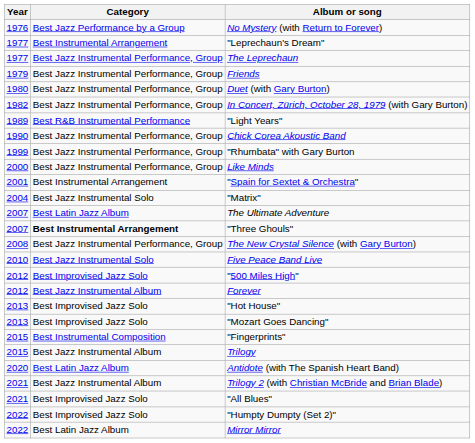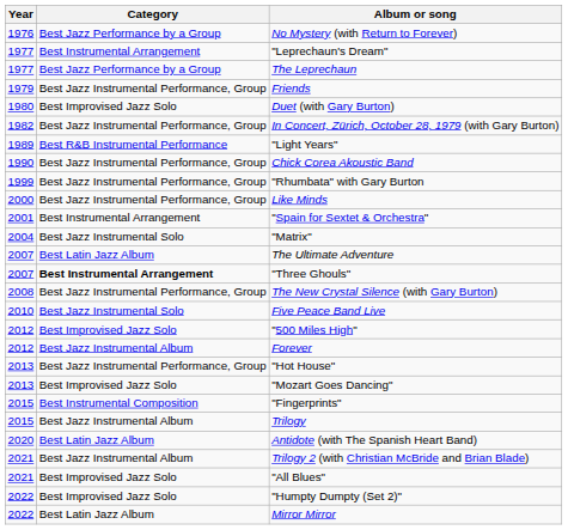The Leprechaun | Category: Best Jazz Instrumental Performance, Group -> Best Jazz Performance by a Group
Duet (with Gary Burton) | Category: Best Jazz Instrumental Performance, Group -> Best Improvised Jazz Solo
"Hot House" | Category: Best Improvised Jazz Solo -> Best Jazz Instrumental Performance, Group
